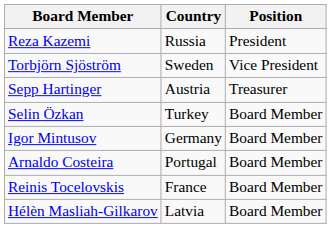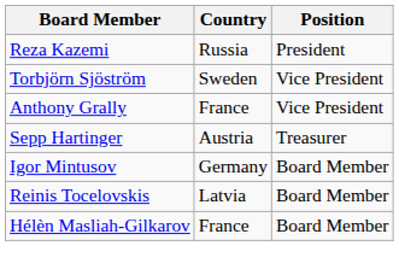+ row: Anthony Grally | France | Vice President
- row: Selin Özkan | Turkey | Board Member
- row: Arnaldo Costeira | Portugal | Board Member
Reinis Tocelovskis | Country: France -> Latvia
Hélèn Masliah-Gilkarov | Country: Latvia -> France
